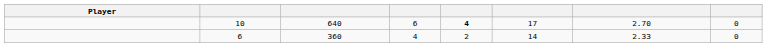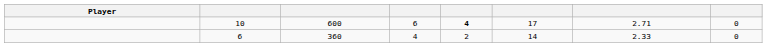10 | column 3: 640 -> 600
10 | column 7: 2.70 -> 2.71
